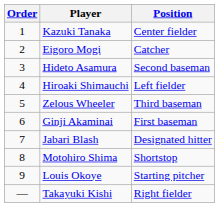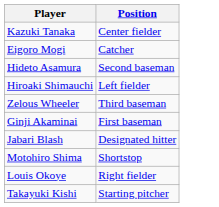- column: Order | 1 | 2 | 3 | 4 | 5 | 6 | 7 | 8 | 9 | —
Louis Okoye | Position: Starting pitcher -> Right fielder
Takayuki Kishi | Position: Right fielder -> Starting pitcher
